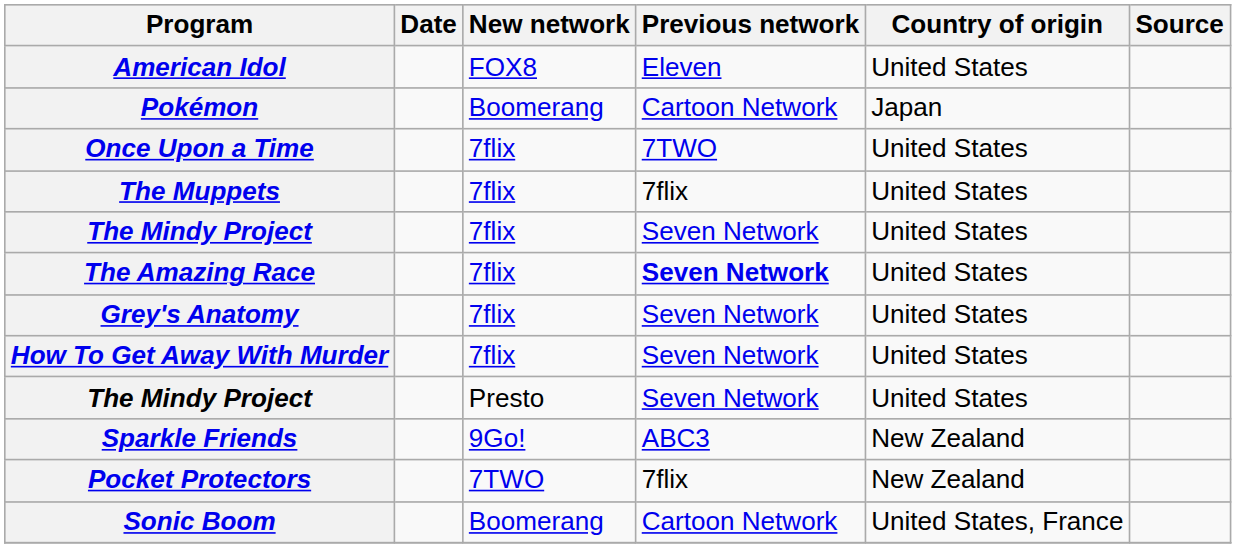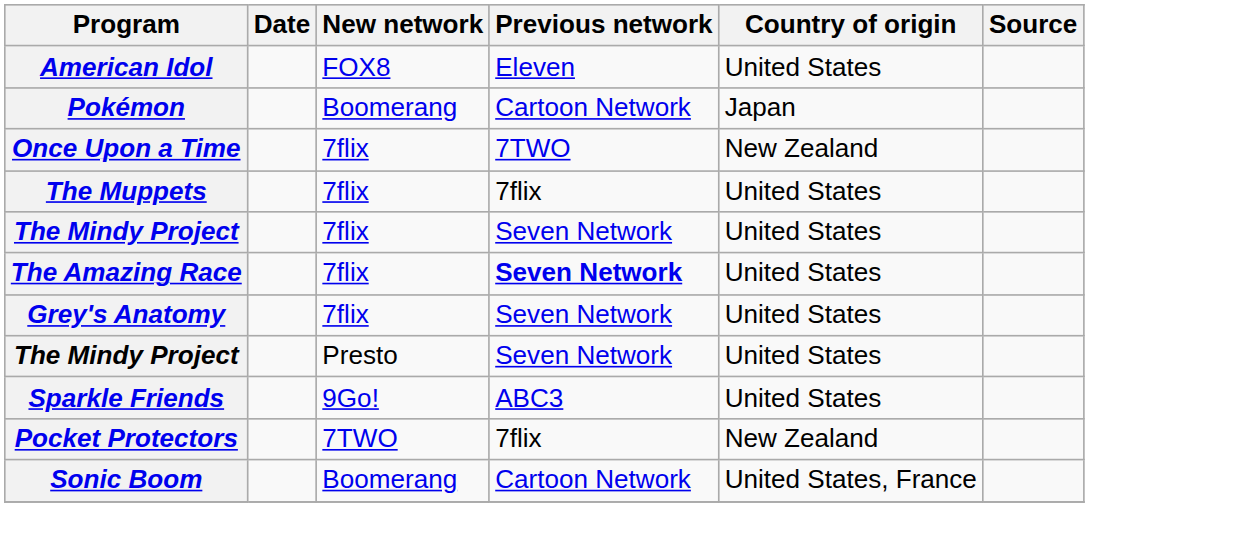Once Upon a Time | Country of origin: United States -> New Zealand
- row: How To Get Away With Murder | 7flix | Seven Network | United States
Sparkle Friends | Country of origin: New Zealand -> United States
